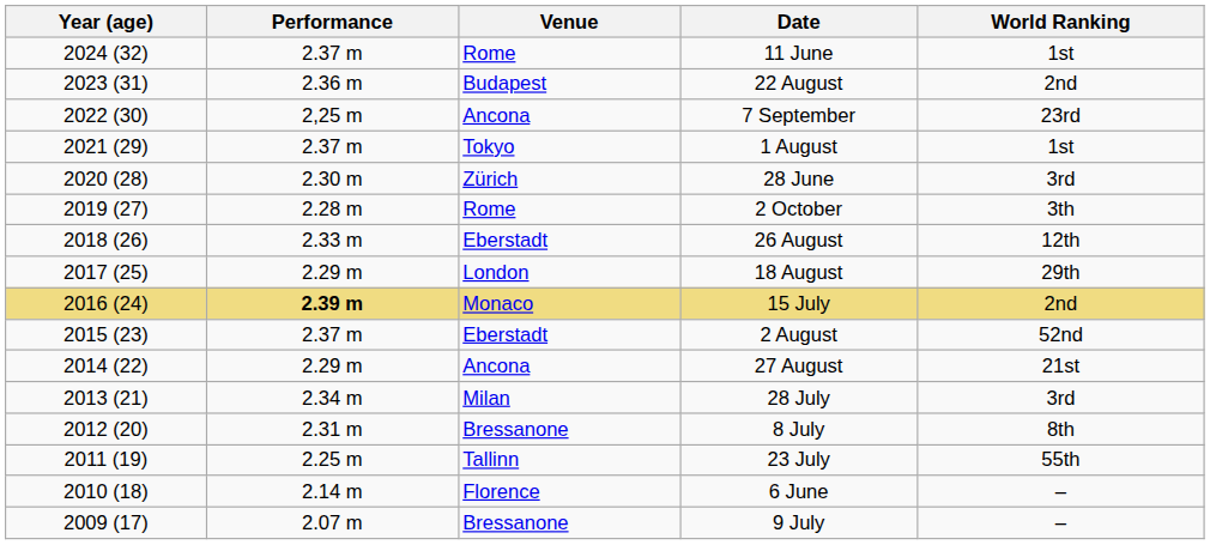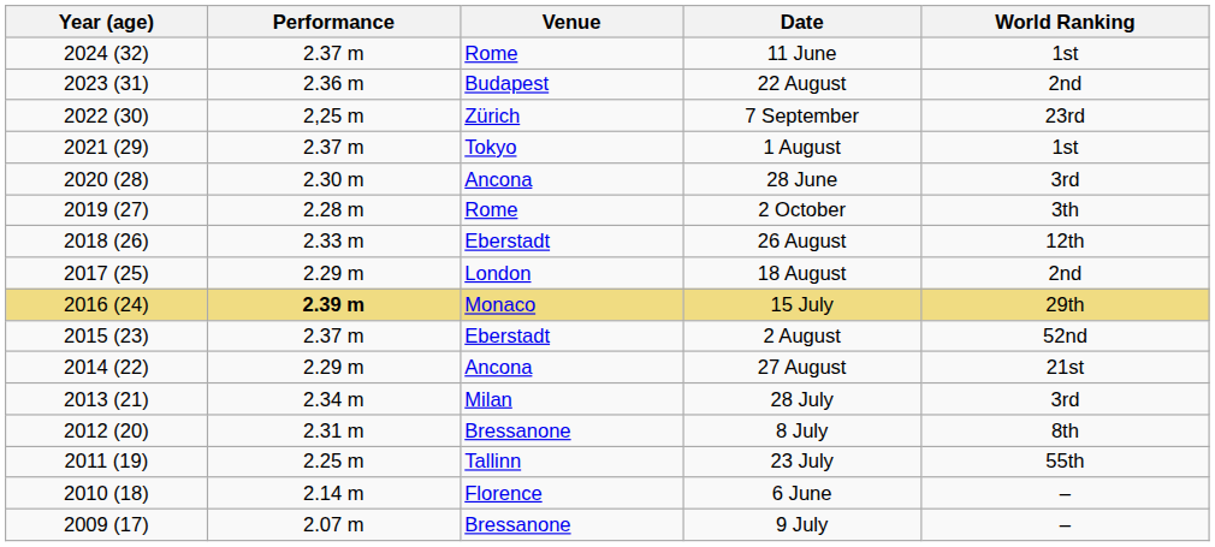7 September | Venue: Ancona -> Zürich
28 June | Venue: Zürich -> Ancona
18 August | World Ranking: 29th -> 2nd
15 July | World Ranking: 2nd -> 29th
